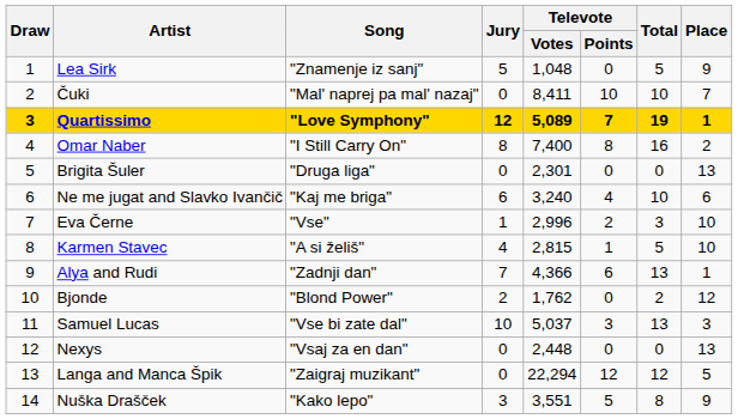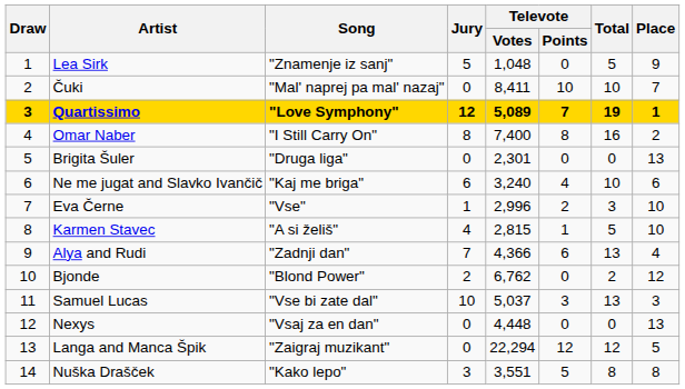Alya and Rudi | Place: 1 -> 4
Bjonde | Televote / Votes: 1,762 -> 6,762
Nexys | Televote / Votes: 2,448 -> 4,448
Nuška Drašček | Place: 9 -> 8
